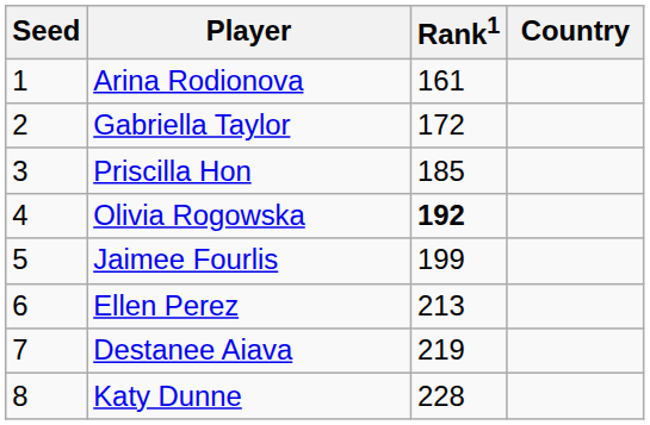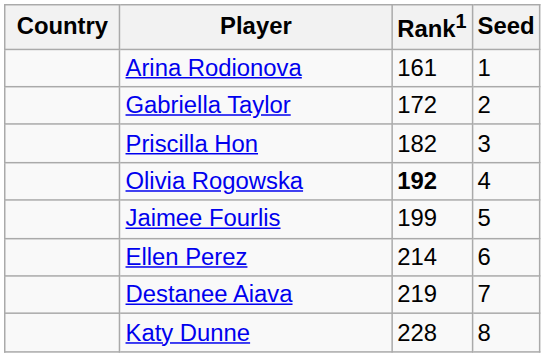columns swapped: Country <-> Seed
Priscilla Hon | Rank1: 185 -> 182
Ellen Perez | Rank1: 213 -> 214
